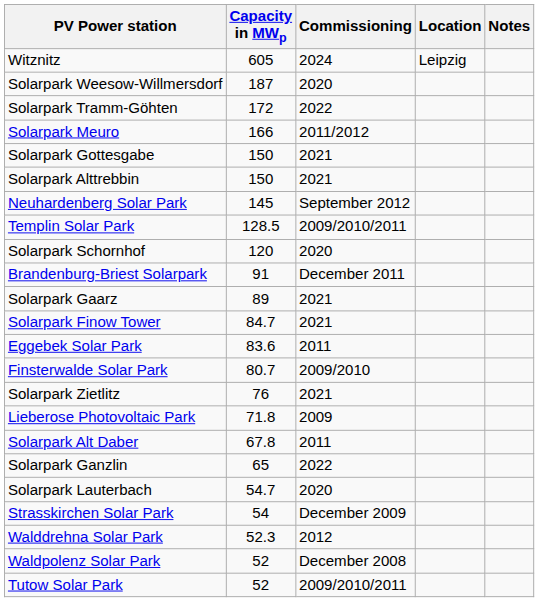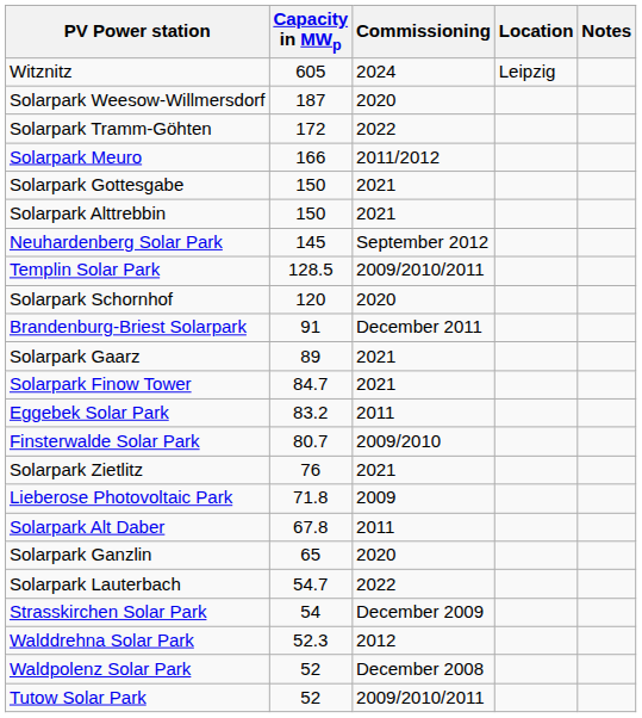Eggebek Solar Park | Capacity in MWp: 83.6 -> 83.2
Solarpark Ganzlin | Commissioning: 2022 -> 2020
Solarpark Lauterbach | Commissioning: 2020 -> 2022
